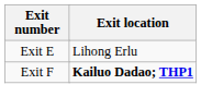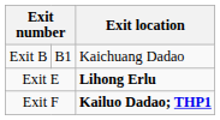+ row: Exit B | B1 | Kaichuang Dadao
Exit E | Exit location: normal -> bold
